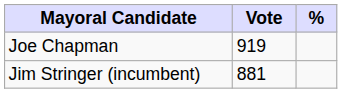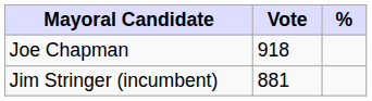Joe Chapman | Vote: 919 -> 918
